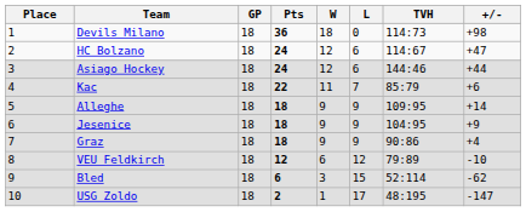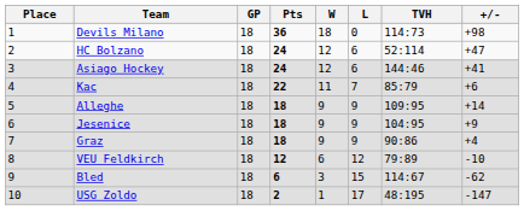HC Bolzano | TVH: 114:67 -> 52:114
Asiago Hockey | +/-: +44 -> +41
Bled | TVH: 52:114 -> 114:67
